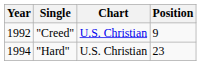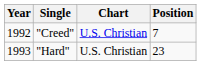"Creed" | Position: 9 -> 7
"Hard" | Year: 1994 -> 1993
